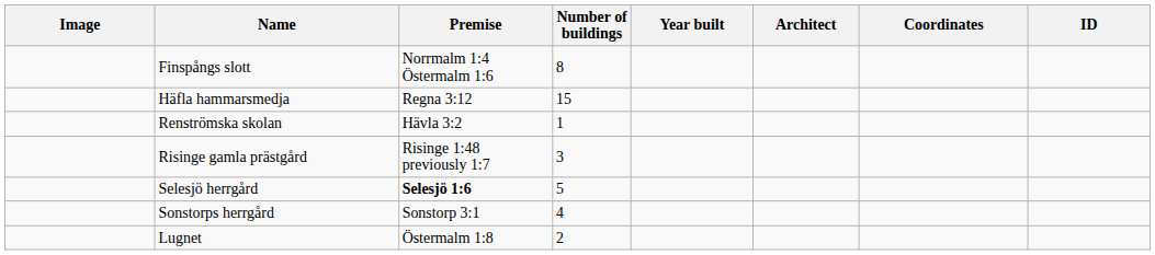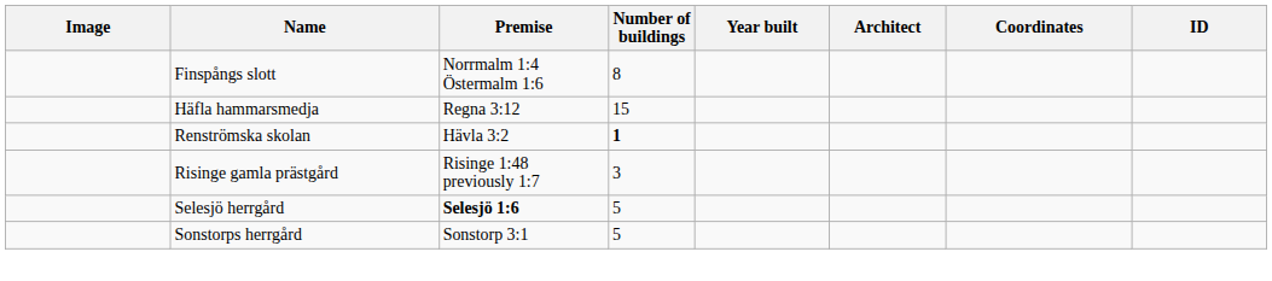Renströmska skolan | Number of buildings: normal -> bold
Sonstorps herrgård | Number of buildings: 4 -> 5
- row: Lugnet | Östermalm 1:8 | 2
